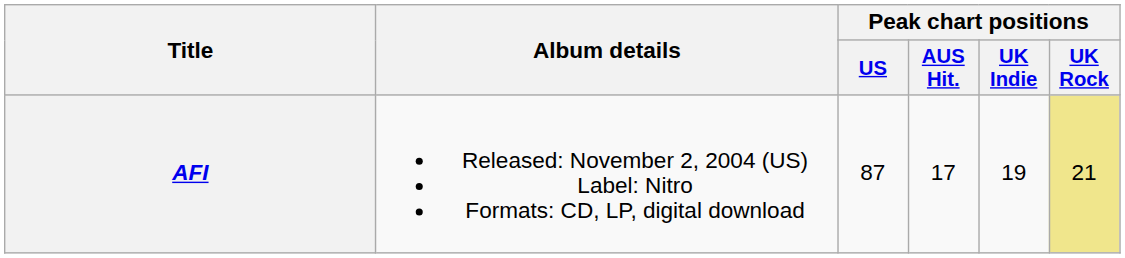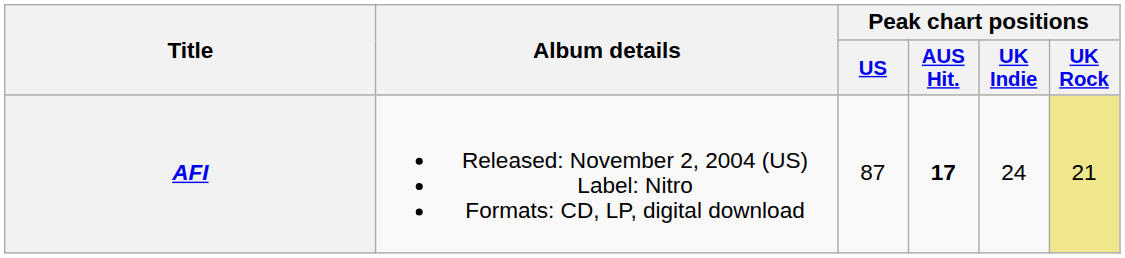AFI | Peak chart positions / AUS Hit.: normal -> bold
AFI | Peak chart positions / UK Indie: 19 -> 24
